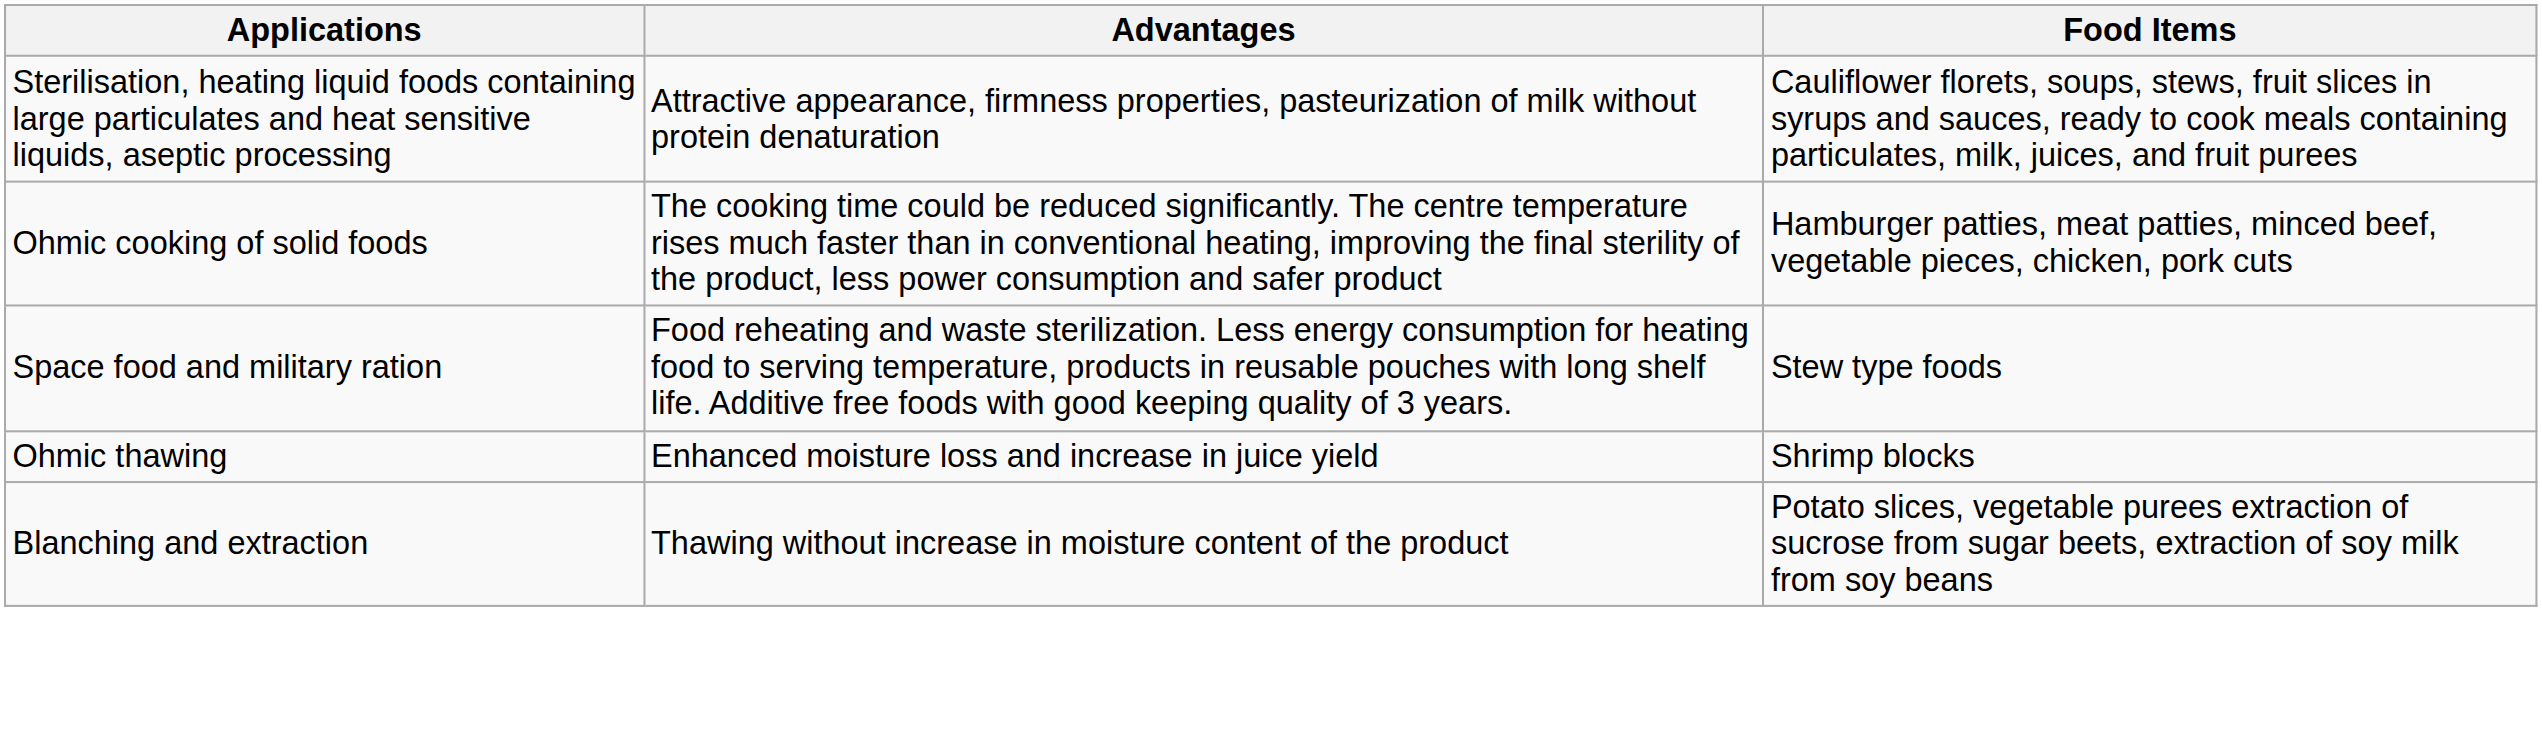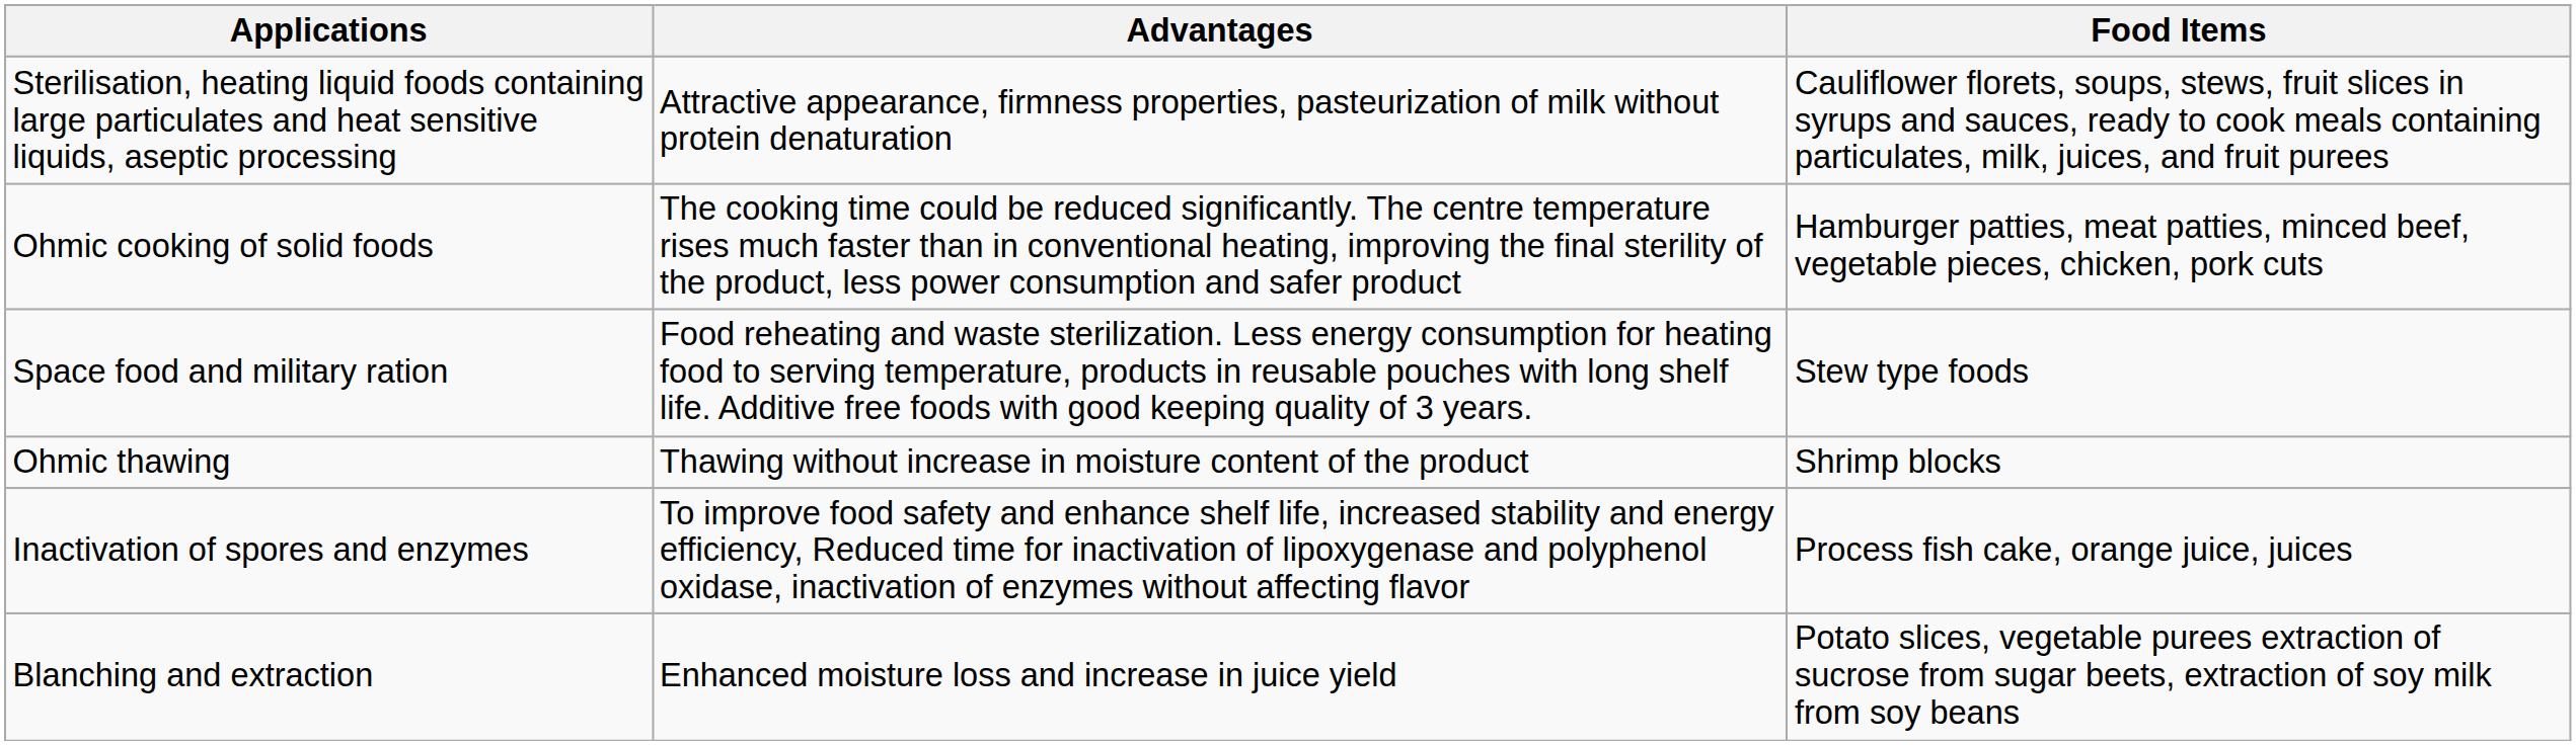Ohmic thawing | Advantages: Enhanced moisture loss and increase in juice yield -> Thawing without increase in moisture content of the product
+ row: Inactivation of spores and enzymes | To improve food safety and enhance shelf life, increased stability and energy efficiency, Reduced time for inactivation of lipoxygenase and polyphenol oxidase, inactivation of enzymes without affecting flavor | Process fish cake, orange juice, juices
Blanching and extraction | Advantages: Thawing without increase in moisture content of the product -> Enhanced moisture loss and increase in juice yield
